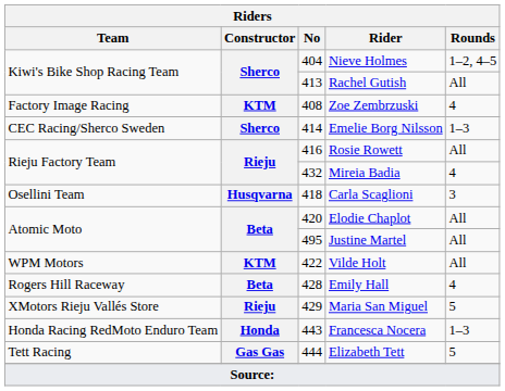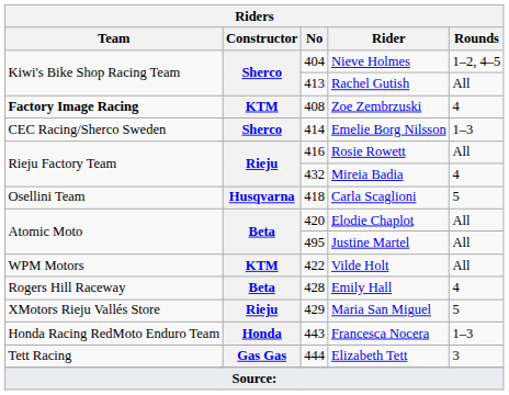Zoe Zembrzuski | Team: normal -> bold
Carla Scaglioni | Rounds: 3 -> 5
Elizabeth Tett | Rounds: 5 -> 3
